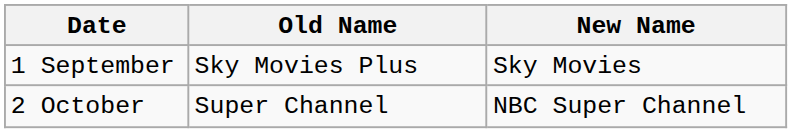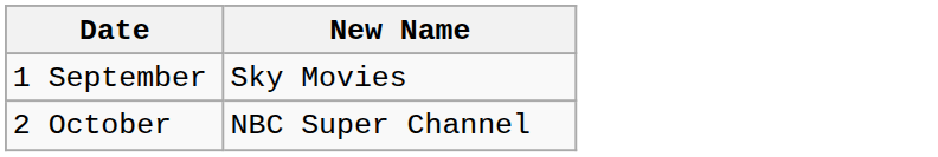- column: Old Name | Sky Movies Plus | Super Channel
